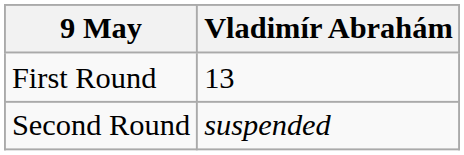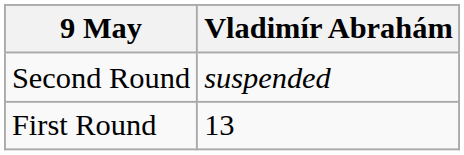rows swapped: First Round <-> Second Round
